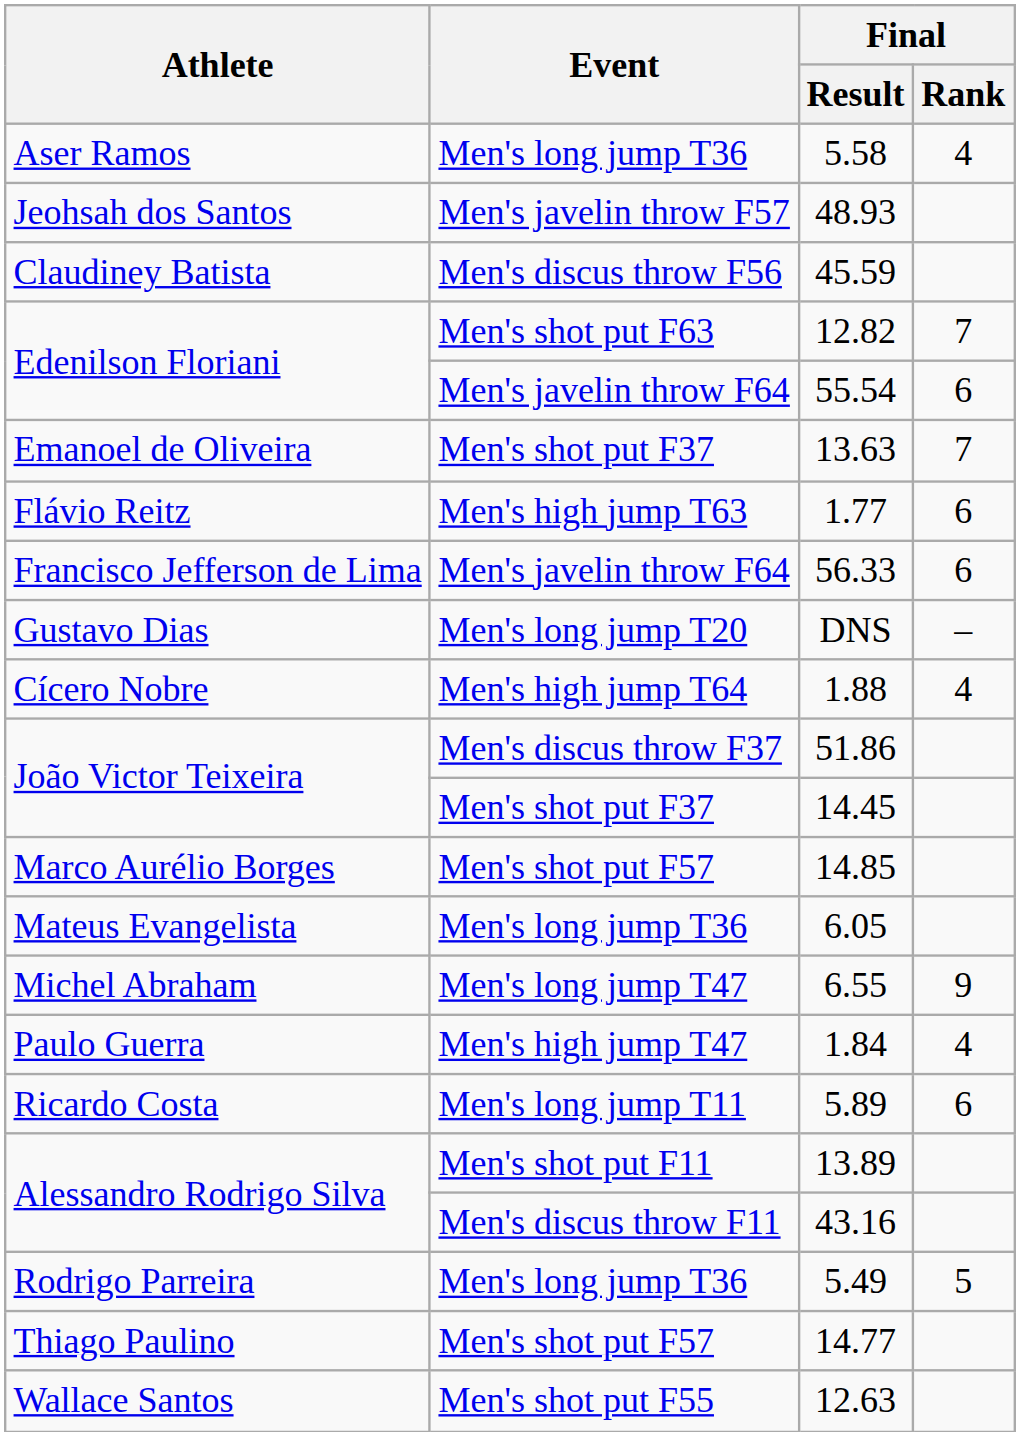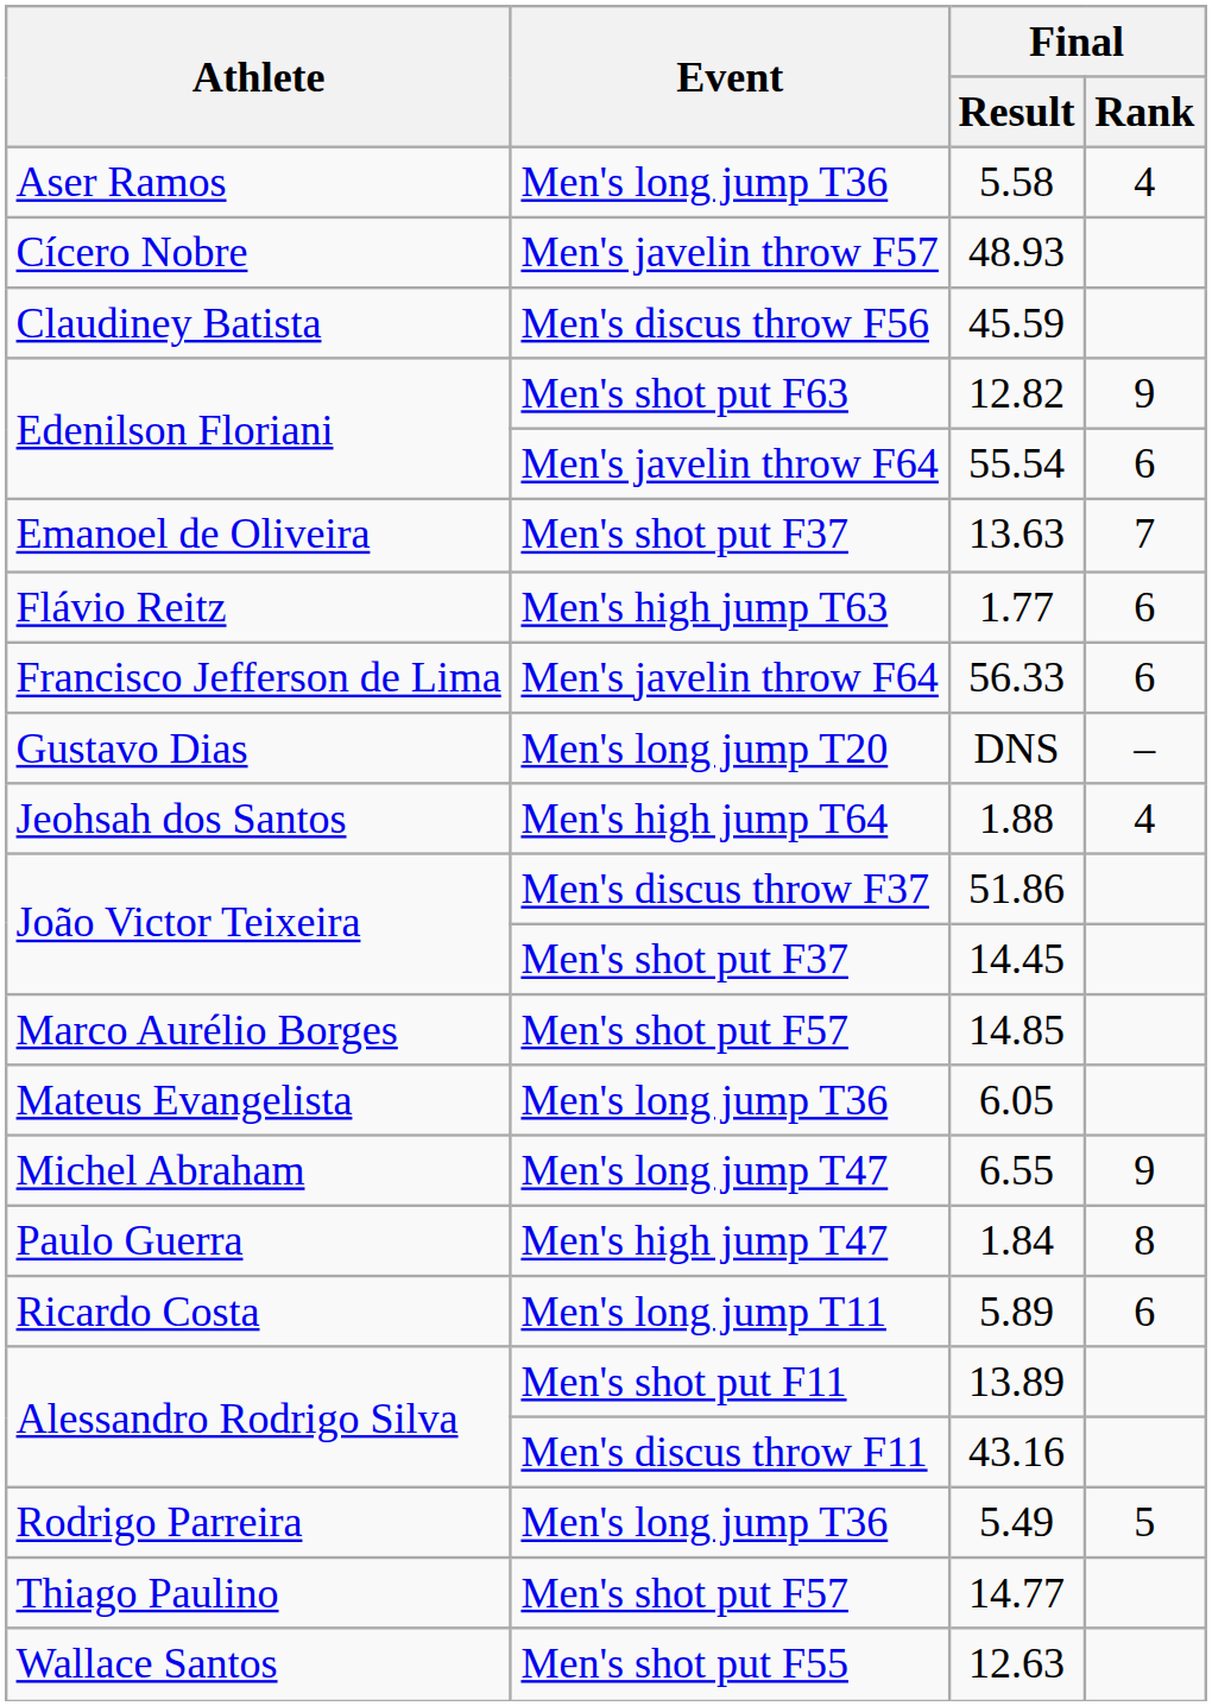48.93 | Athlete: Jeohsah dos Santos -> Cícero Nobre
12.82 | Final / Rank: 7 -> 9
1.88 | Athlete: Cícero Nobre -> Jeohsah dos Santos
1.84 | Final / Rank: 4 -> 8
